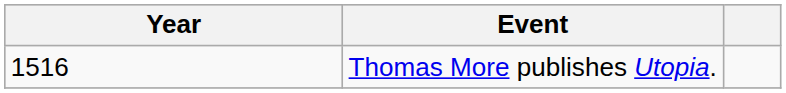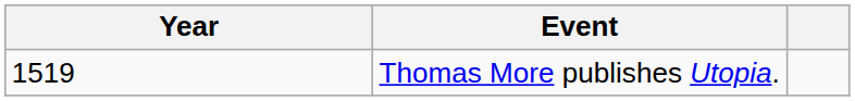Thomas More publishes Utopia. | Year: 1516 -> 1519
